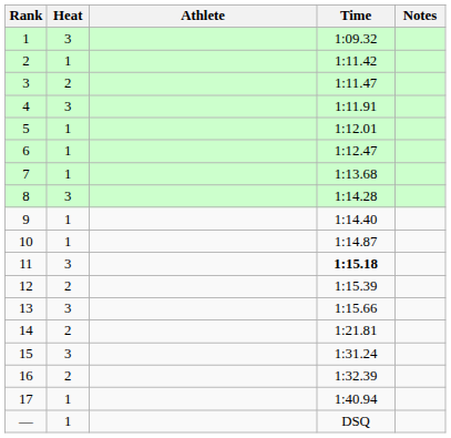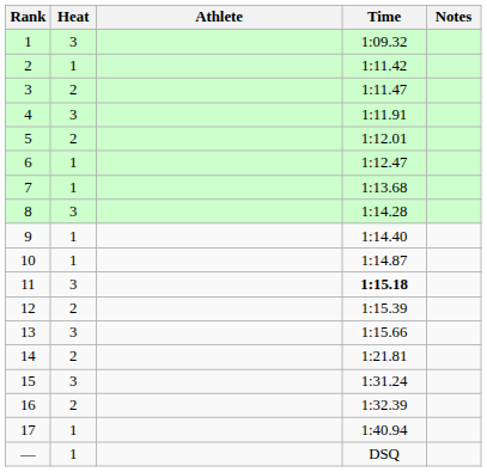5 | Heat: 1 -> 2
